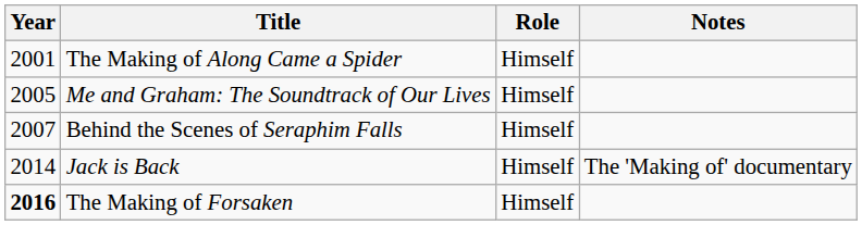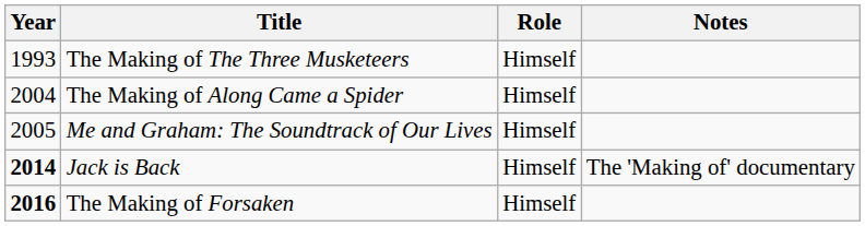+ row: 1993 | The Making of The Three Musketeers | Himself
The Making of Along Came a Spider | Year: 2001 -> 2004
- row: 2007 | Behind the Scenes of Seraphim Falls | Himself
Jack is Back | Year: normal -> bold
